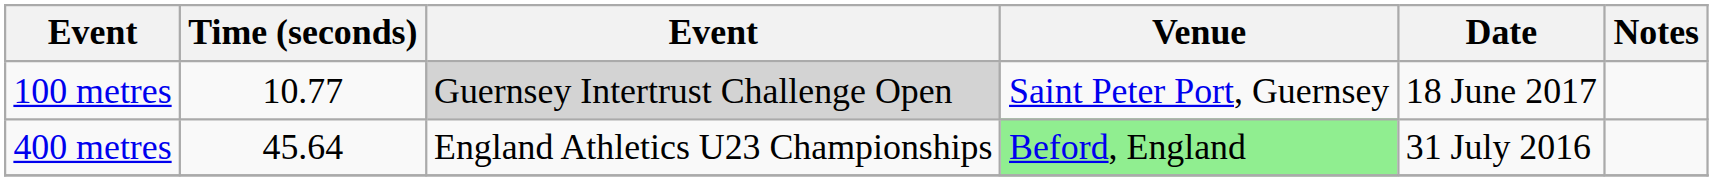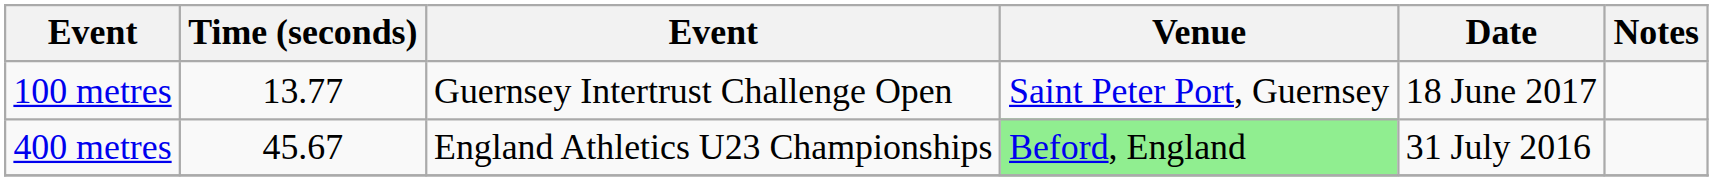100 metres | Time (seconds): 10.77 -> 13.77
100 metres | column 3: lightgrey background -> no background
400 metres | Time (seconds): 45.64 -> 45.67
